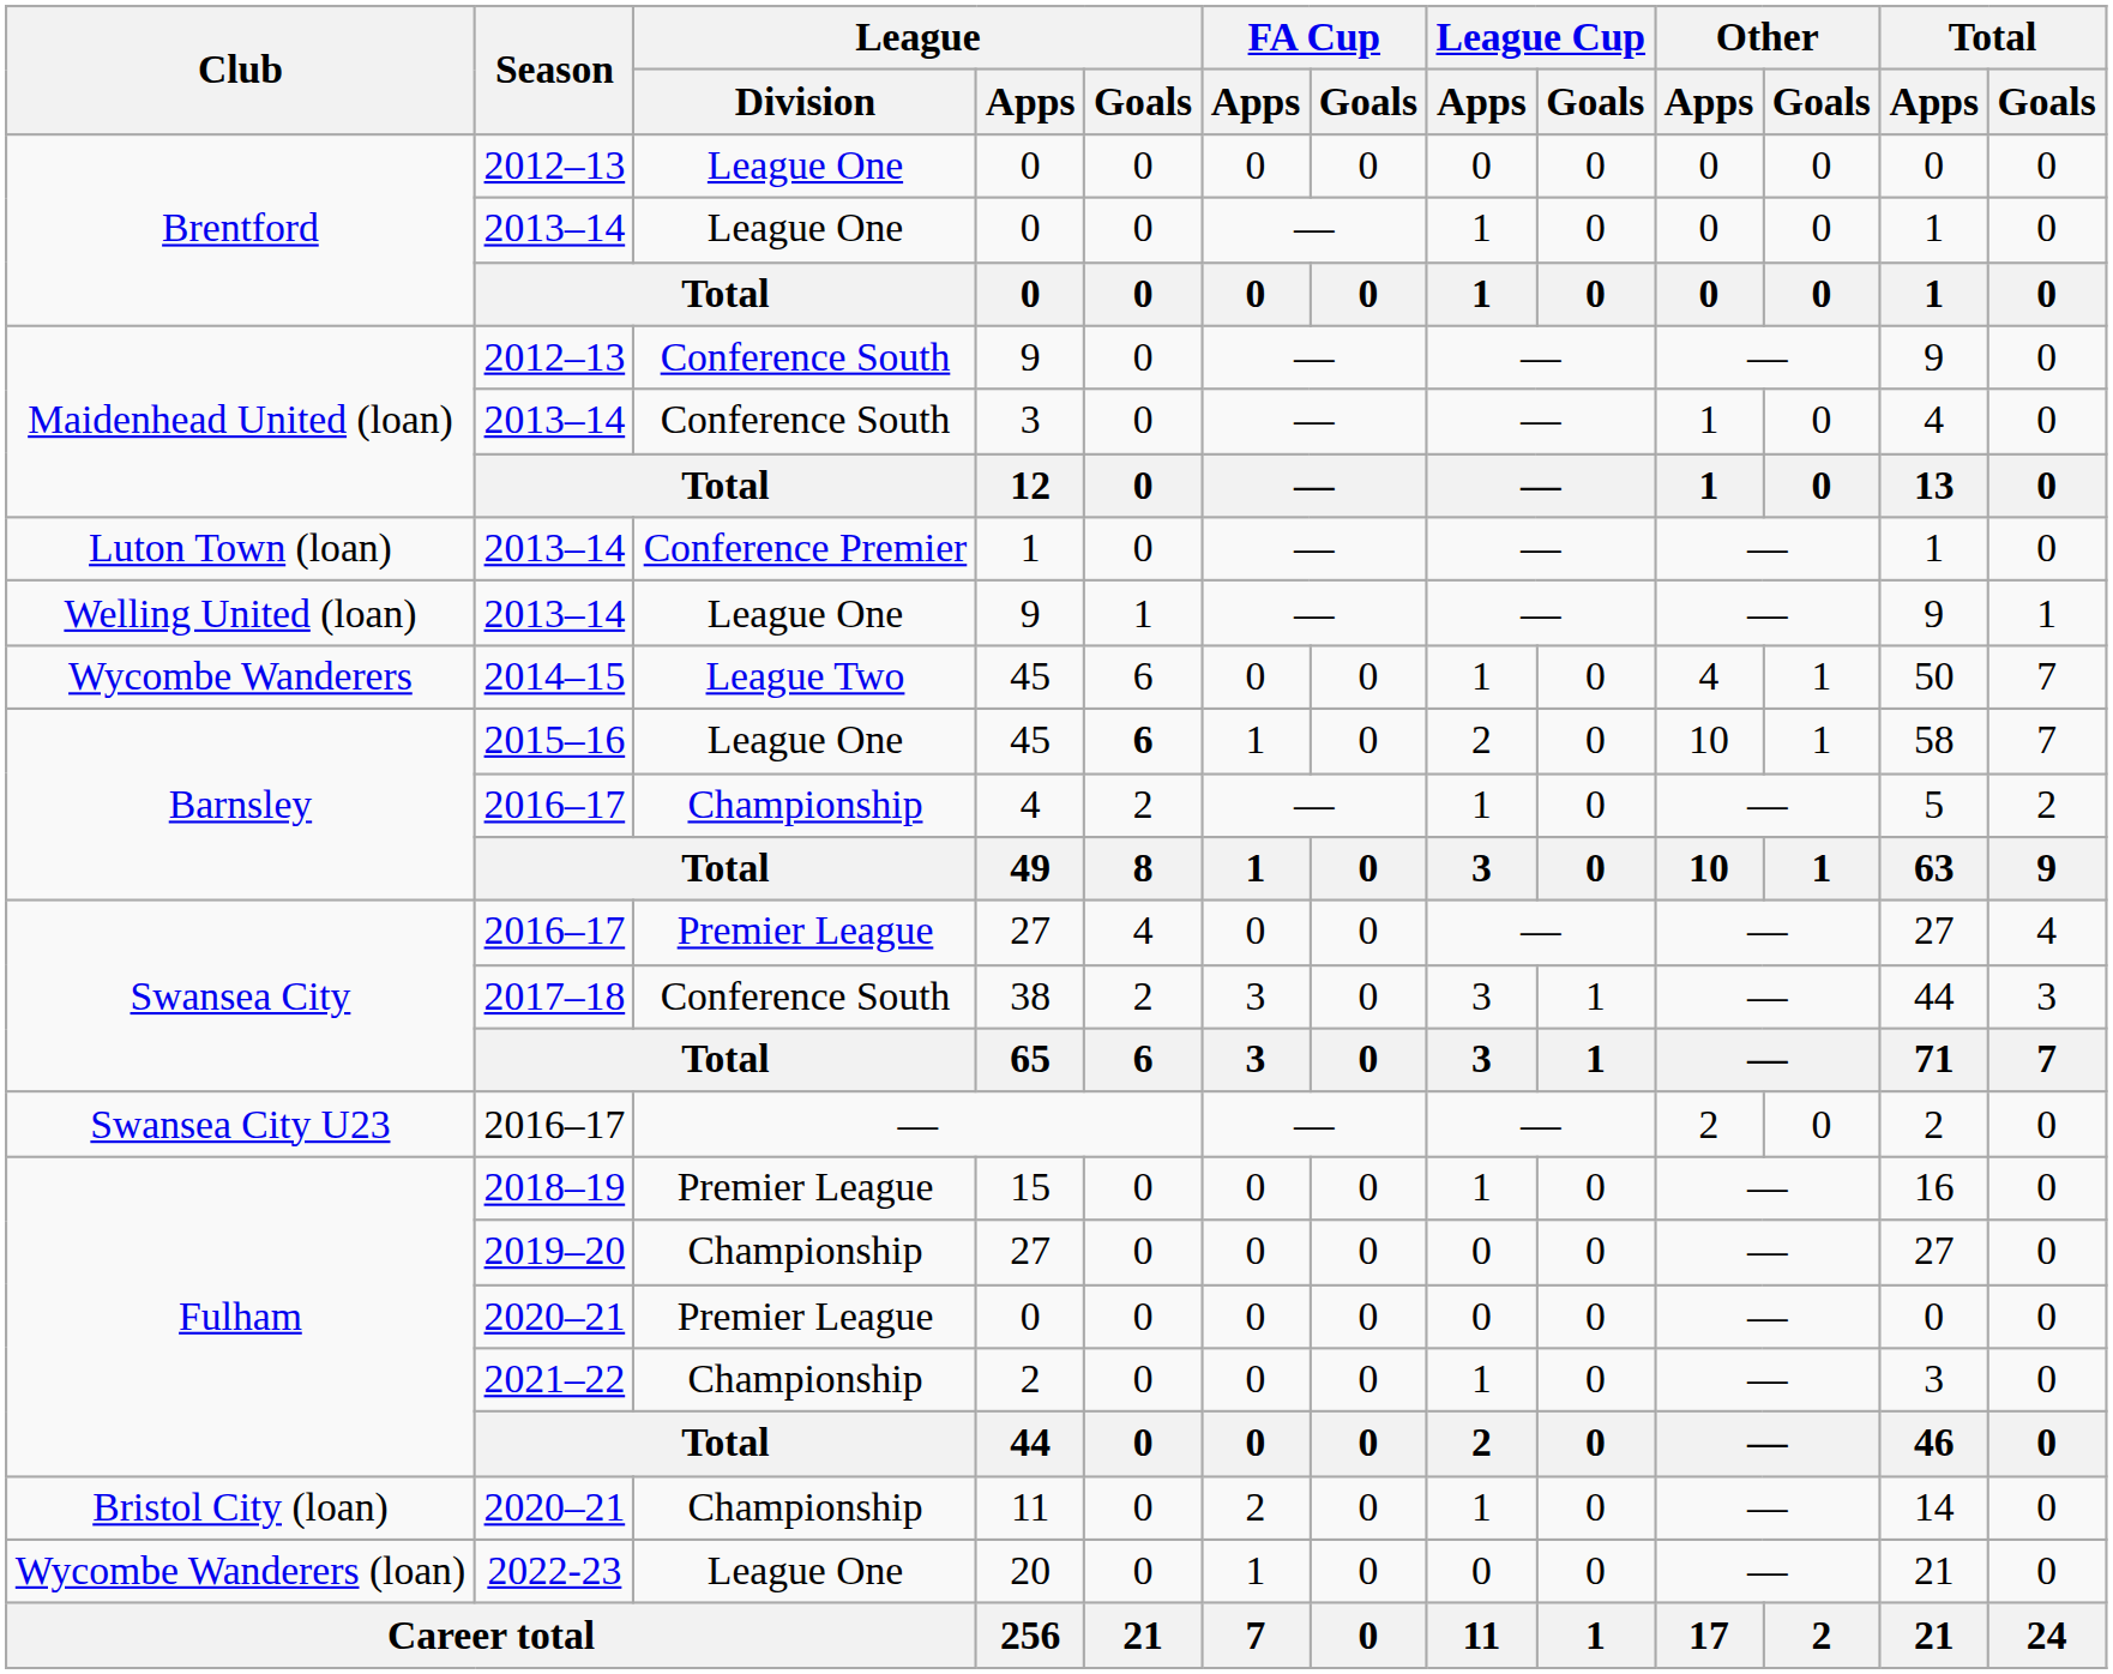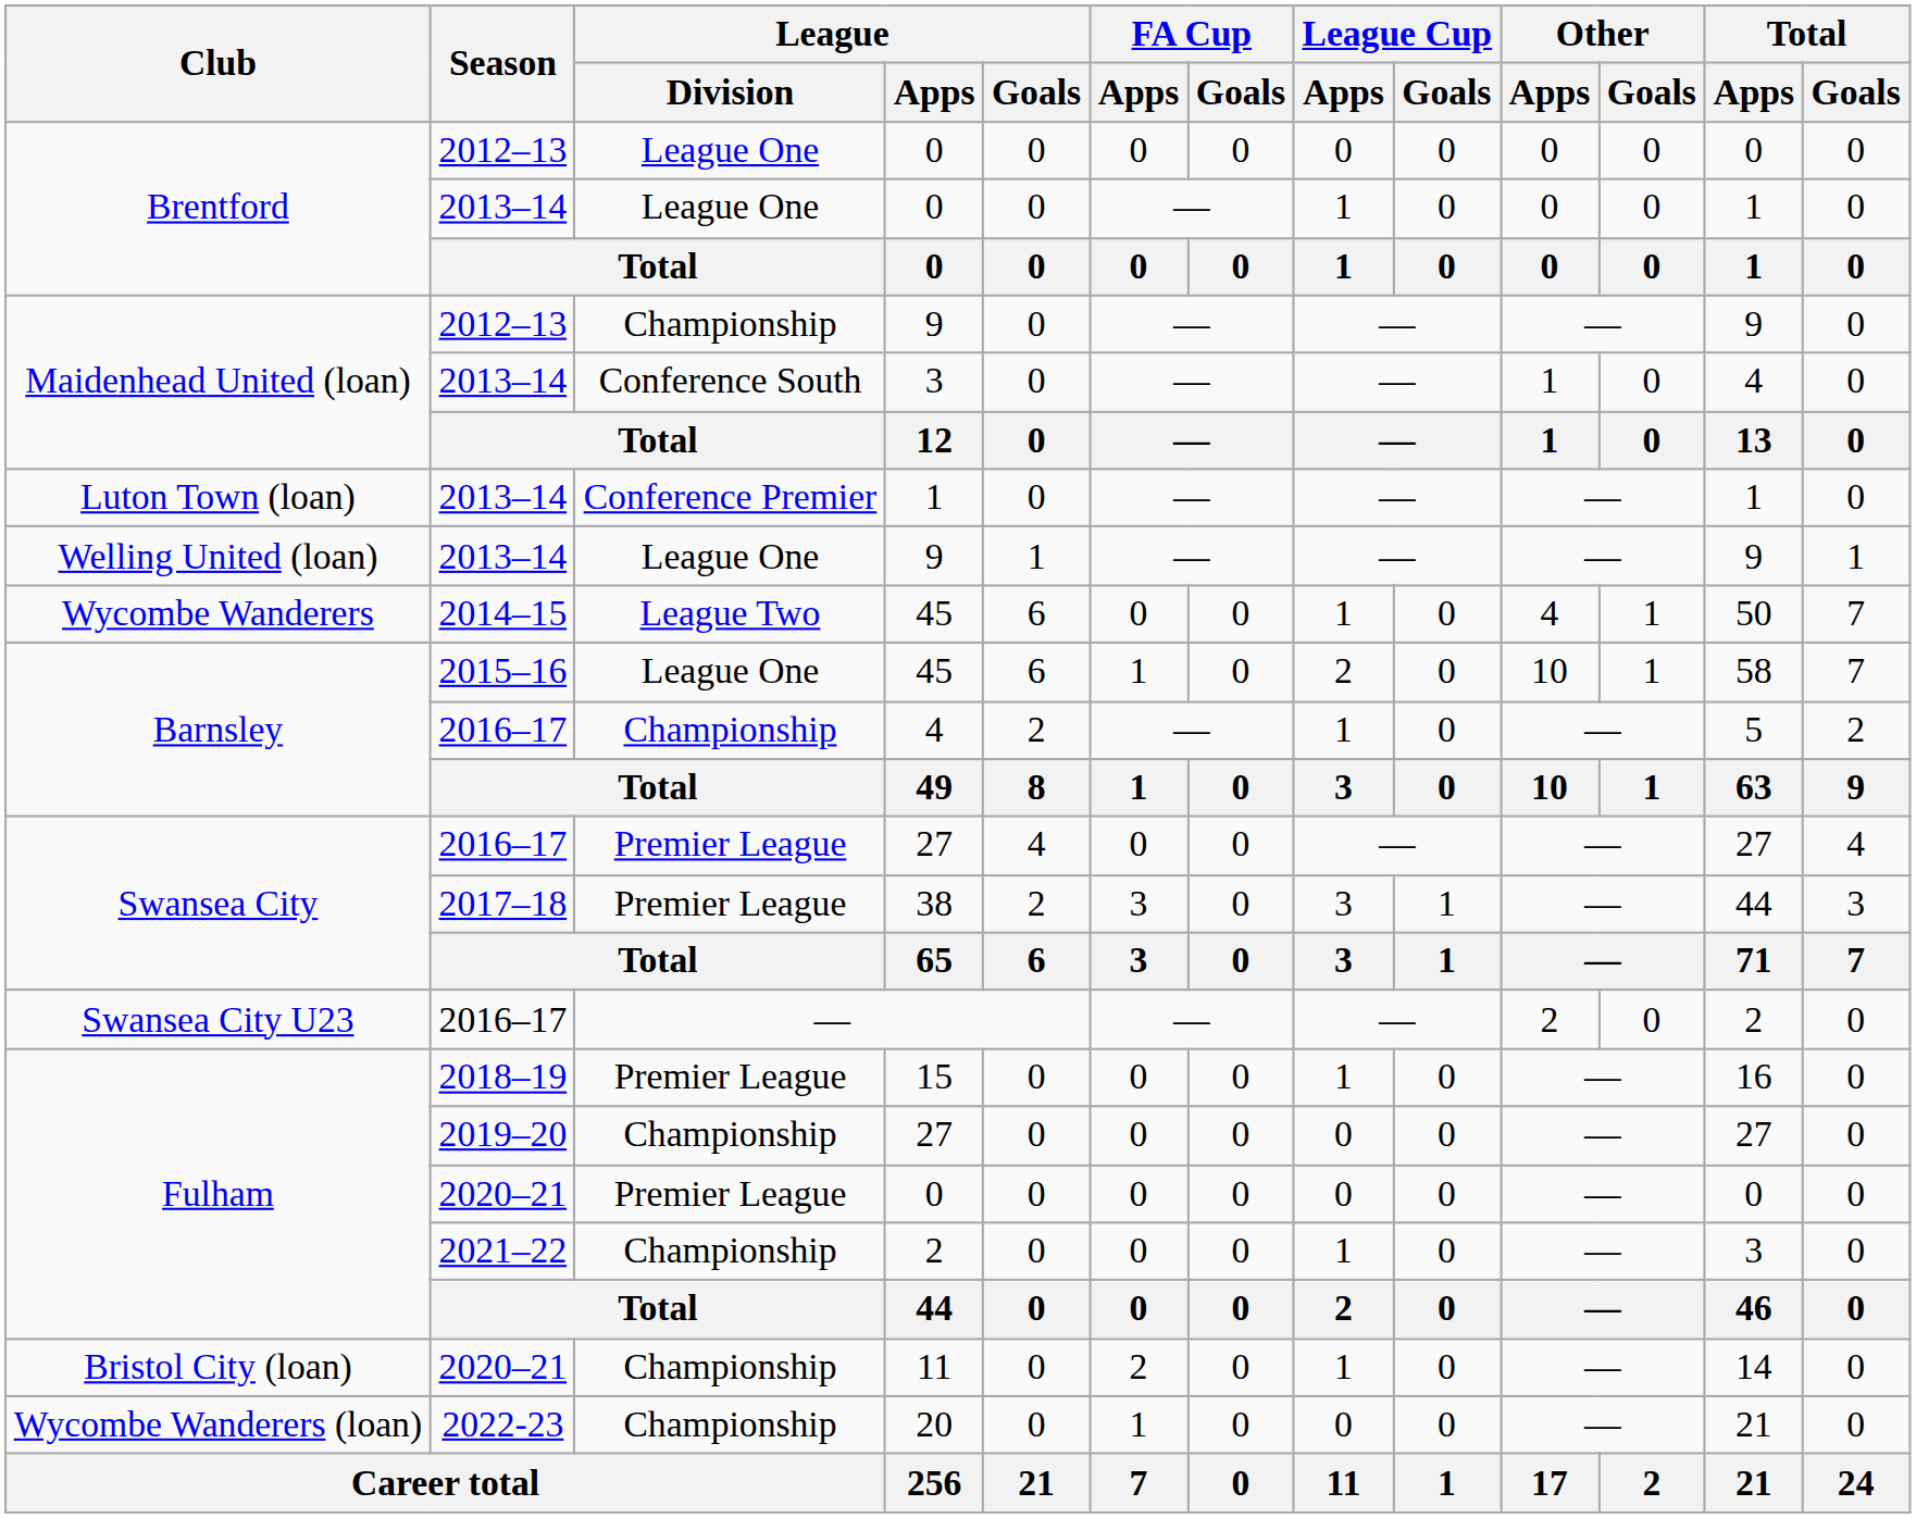2012–13 / 9 | League / Division: Conference South -> Championship
2015–16 / 45 | League / Goals: bold -> normal
38 | League / Division: Conference South -> Premier League
20 | League / Division: League One -> Championship
